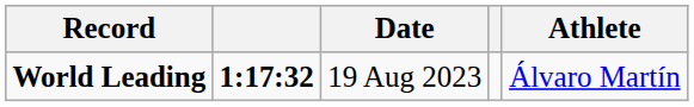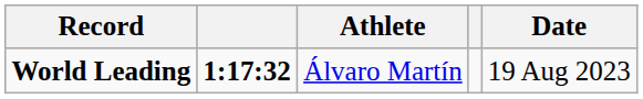columns swapped: Athlete <-> Date
